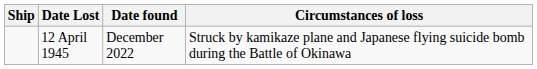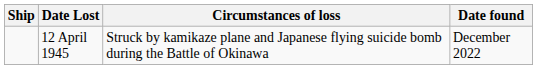columns swapped: Circumstances of loss <-> Date found
